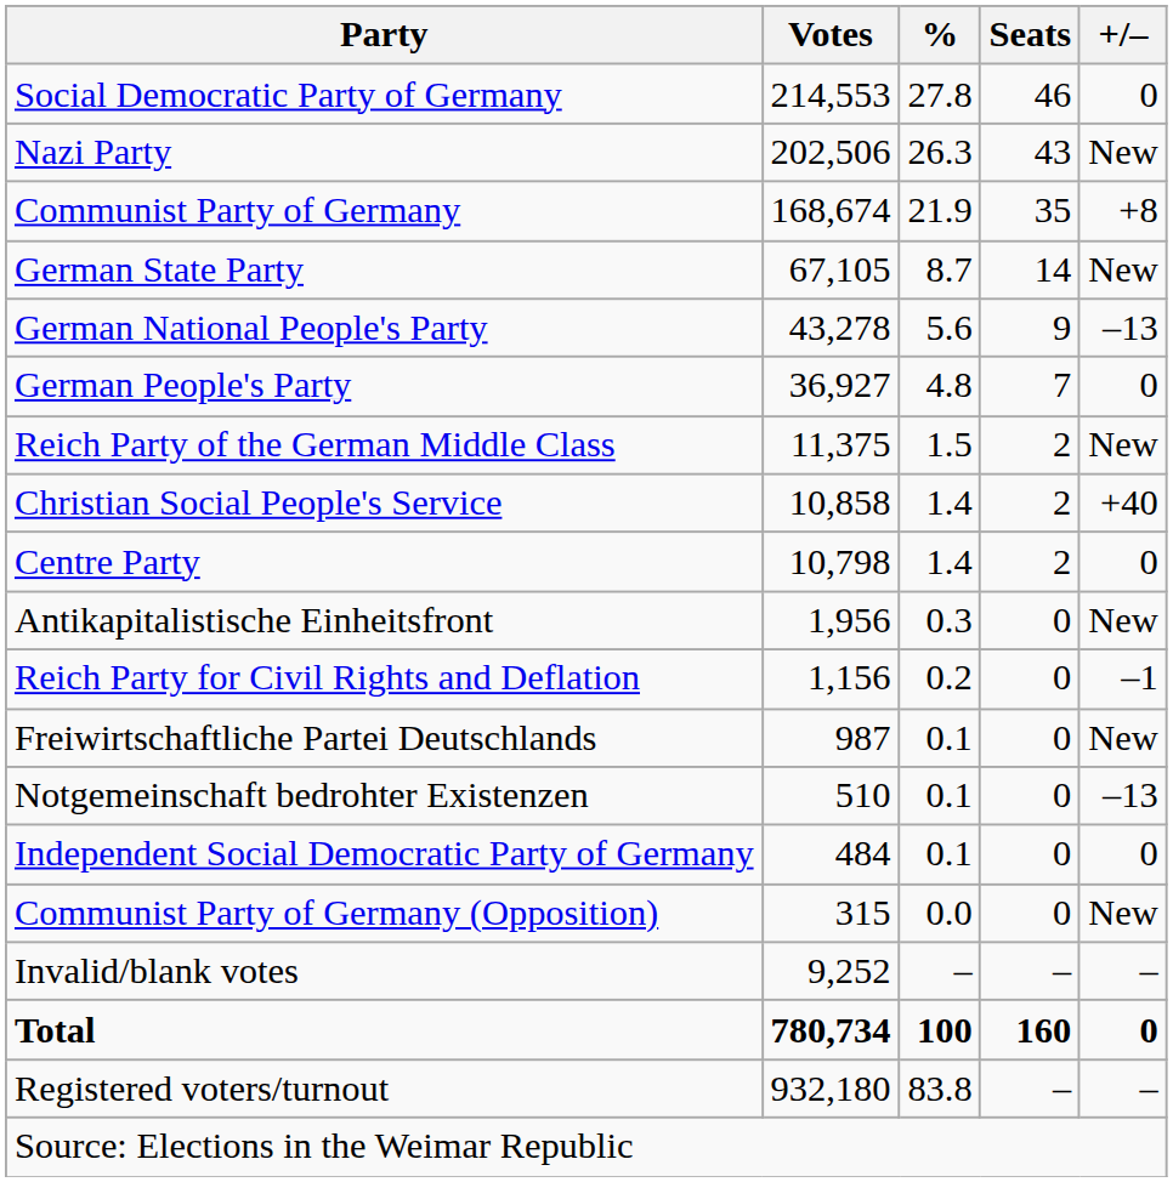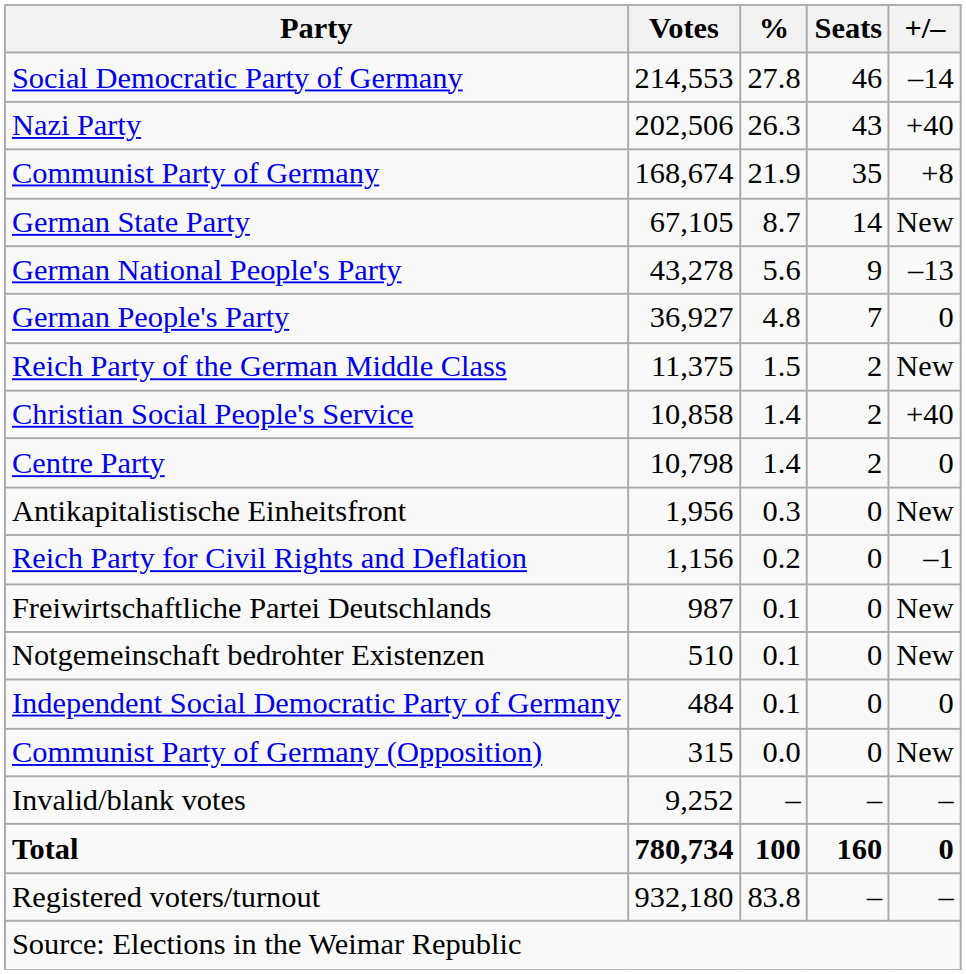Social Democratic Party of Germany | +/–: 0 -> –14
Nazi Party | +/–: New -> +40
Notgemeinschaft bedrohter Existenzen | +/–: –13 -> New
